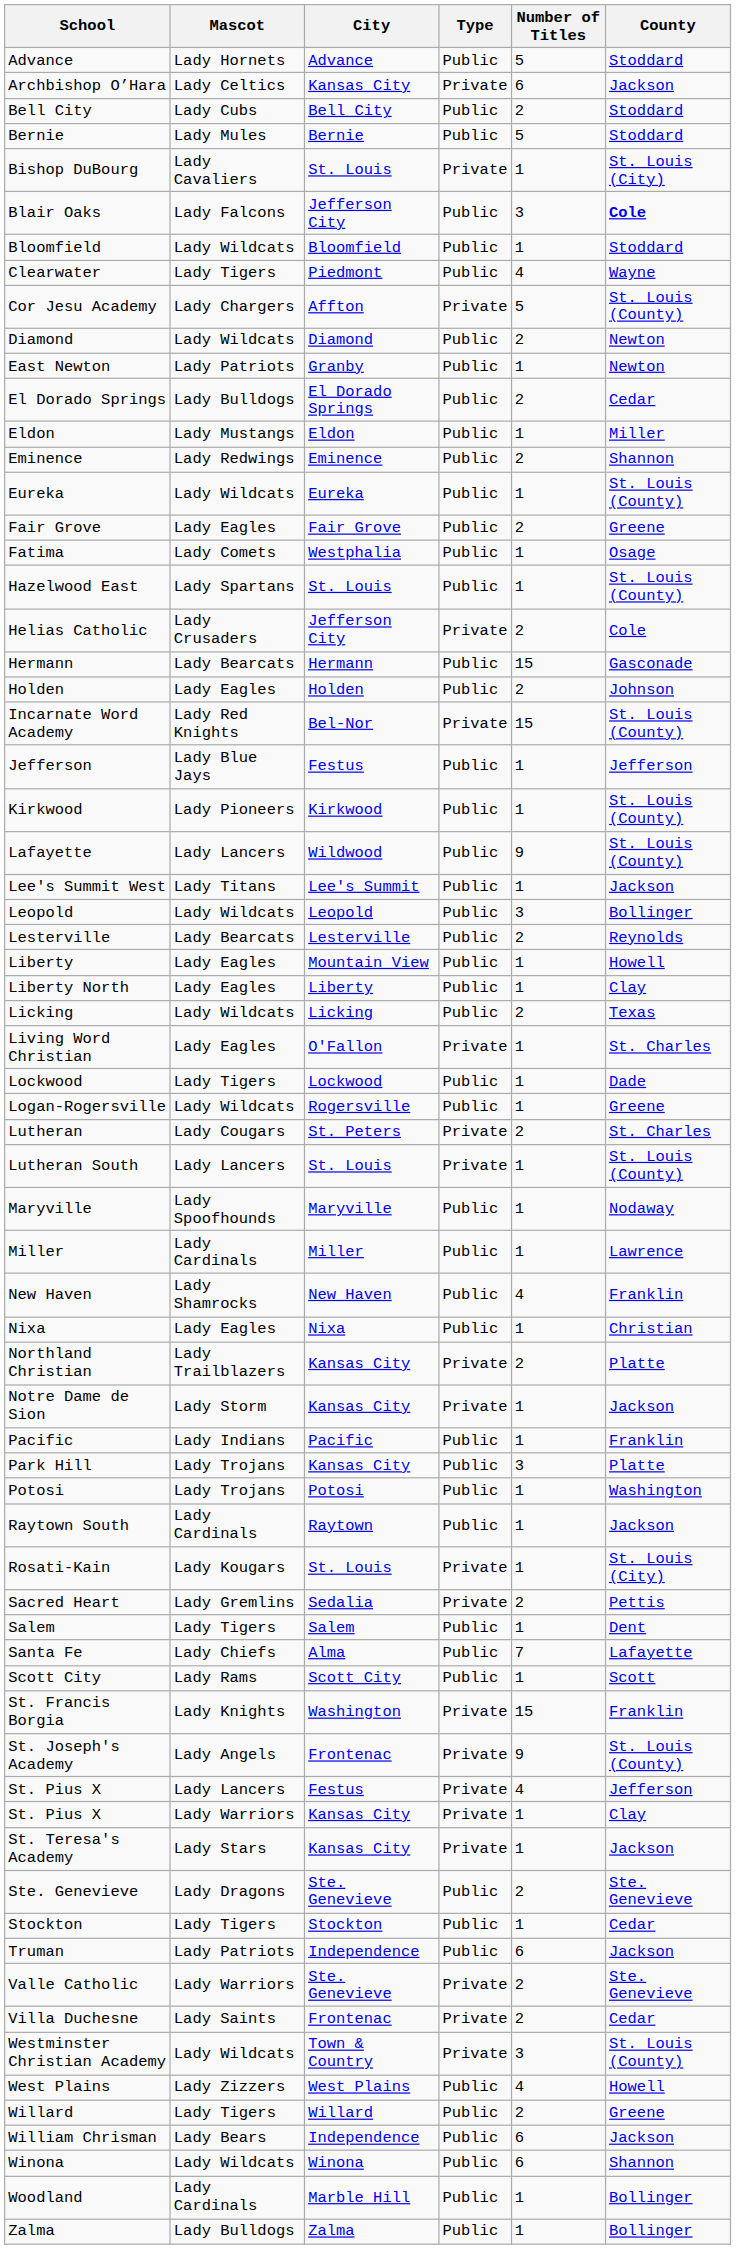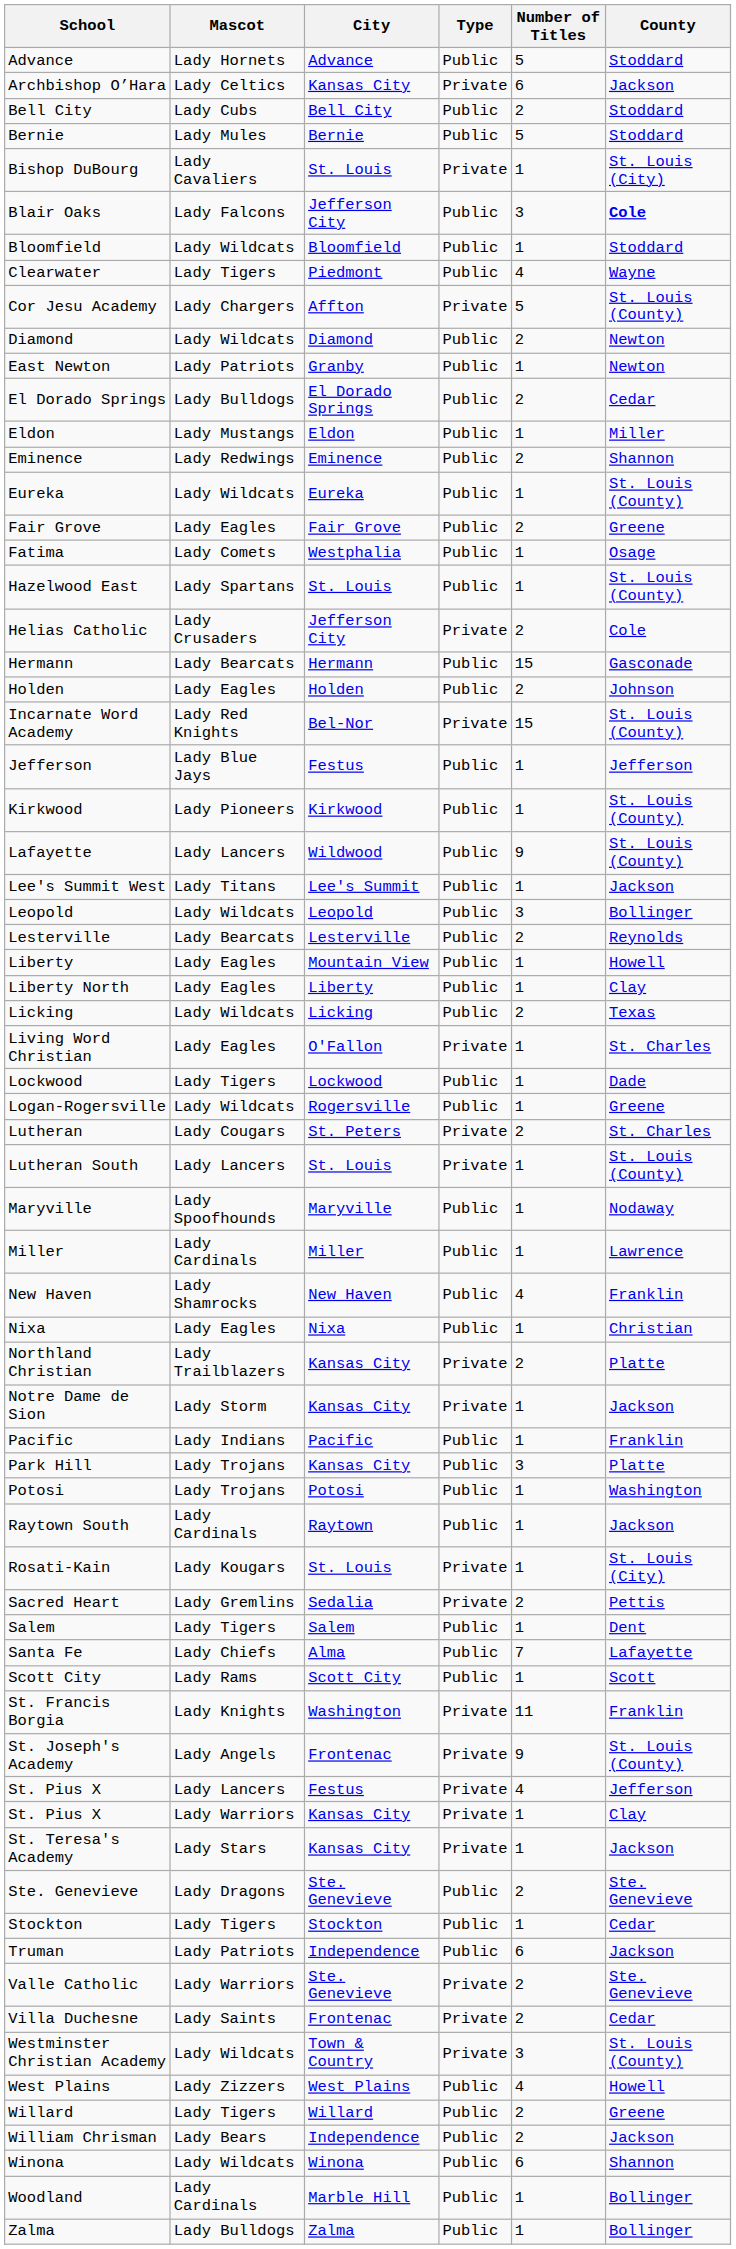St. Francis Borgia | Number of Titles: 15 -> 11
William Chrisman | Number of Titles: 6 -> 2
